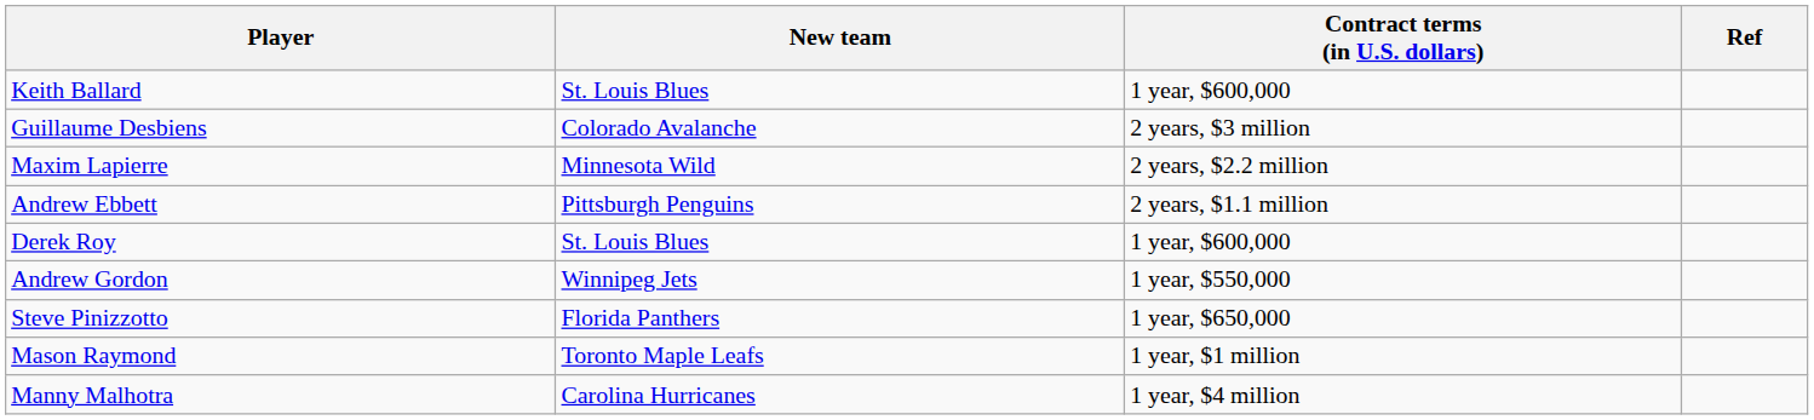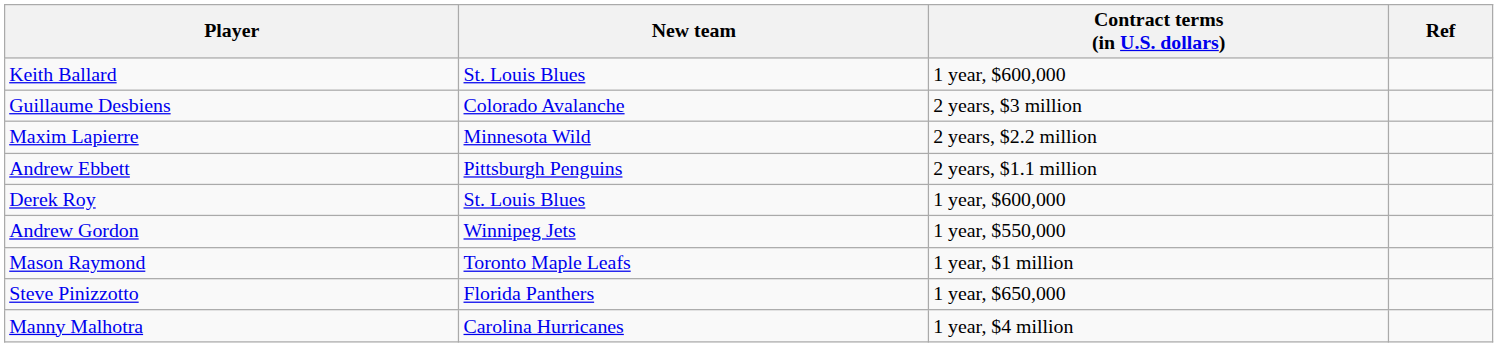rows swapped: Steve Pinizzotto <-> Mason Raymond
